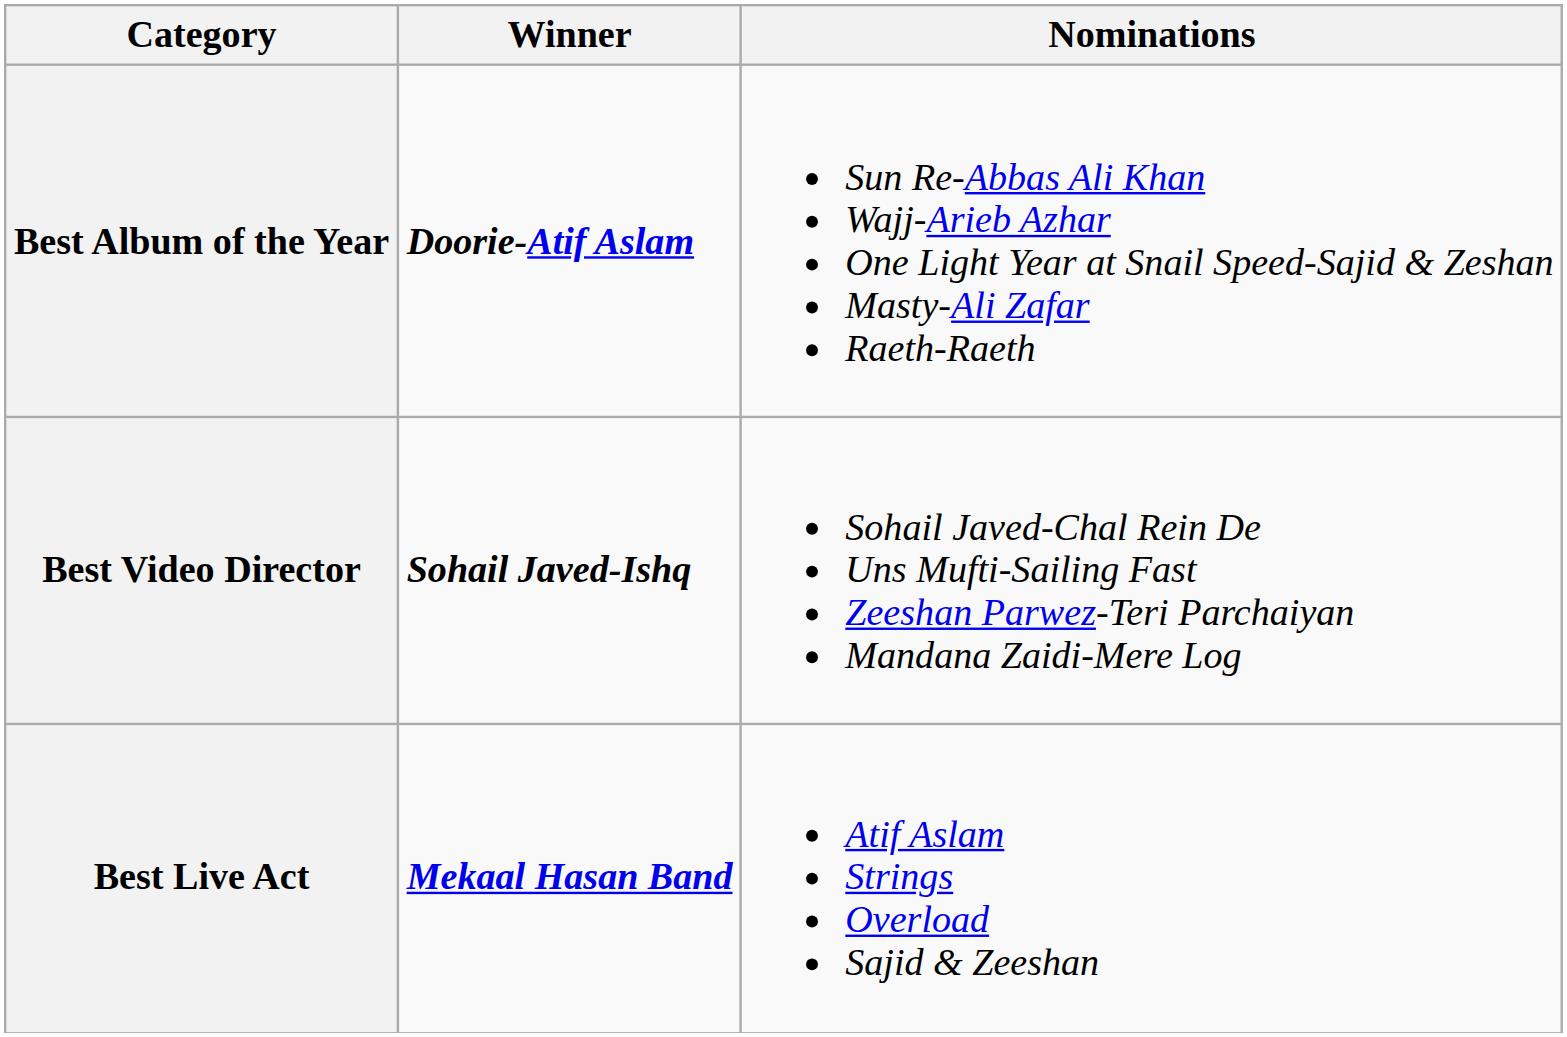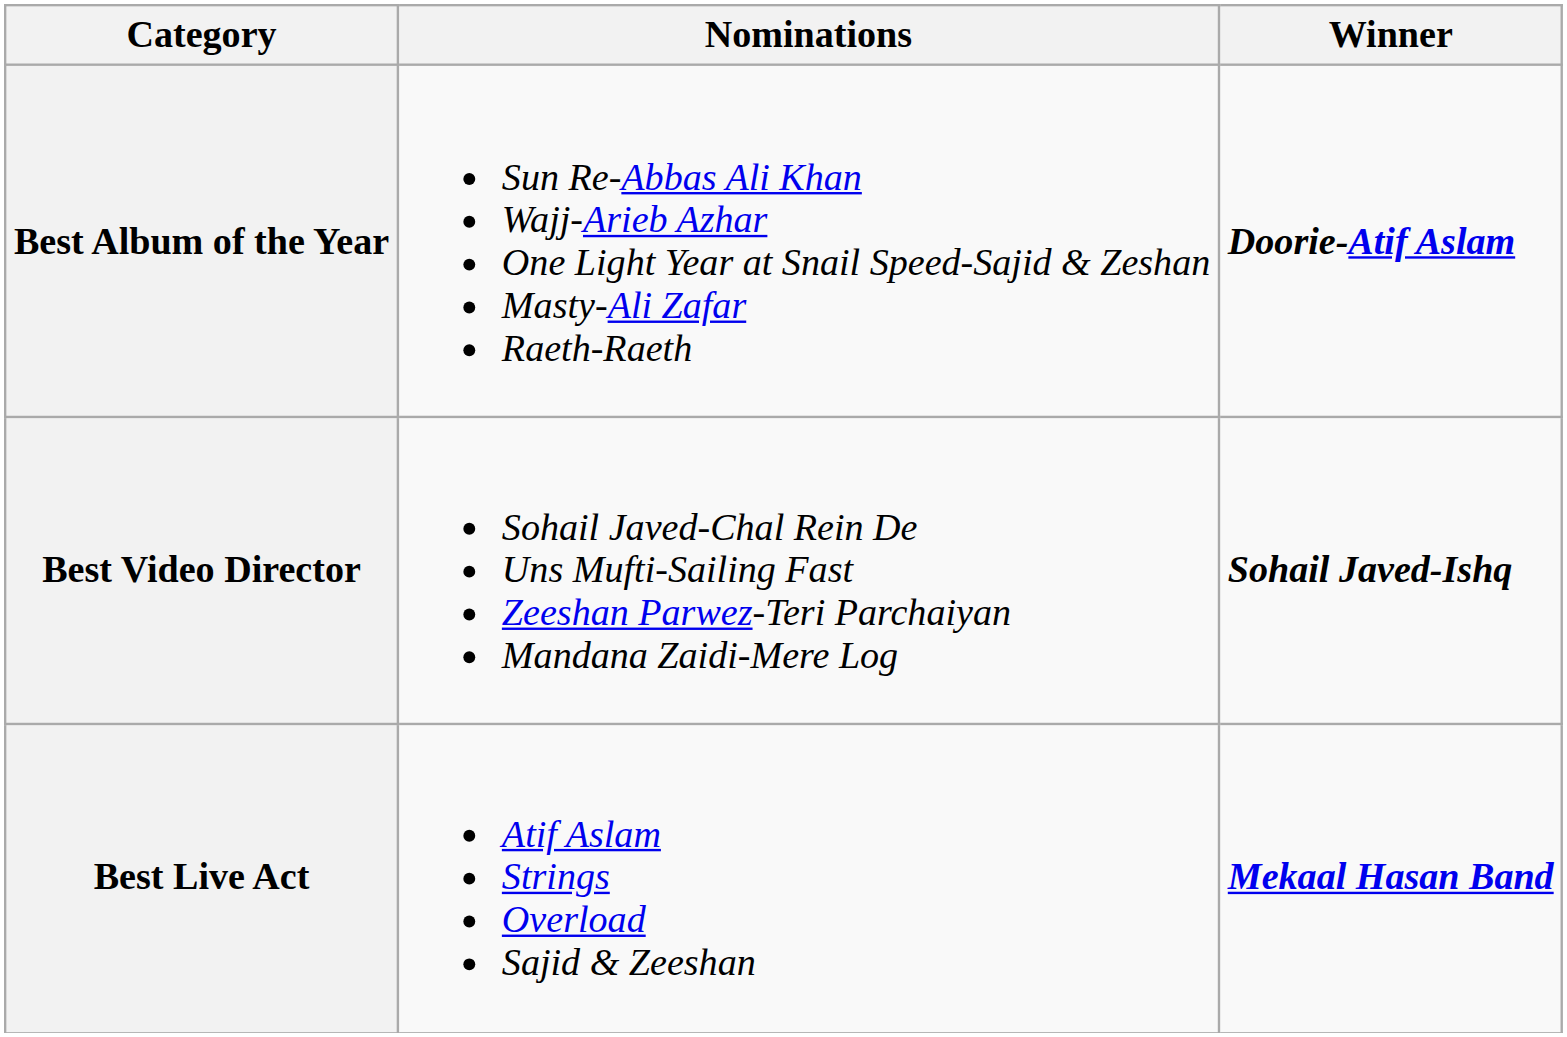columns swapped: Winner <-> Nominations
